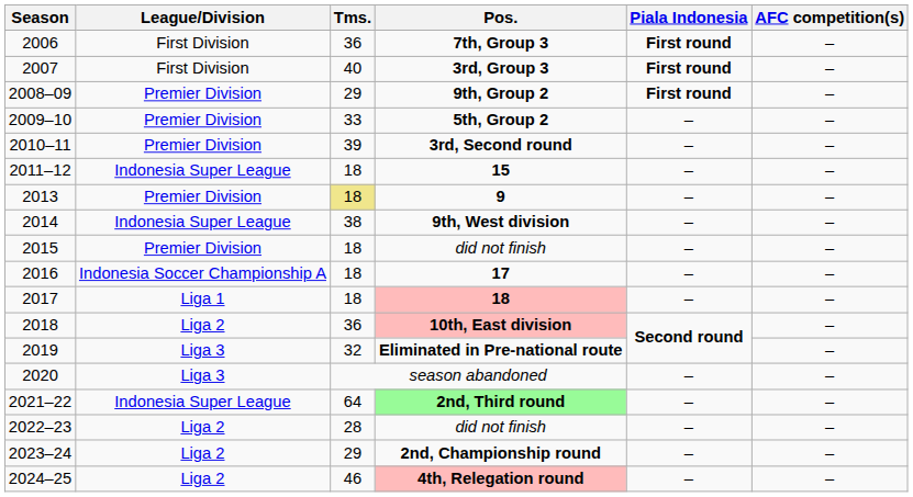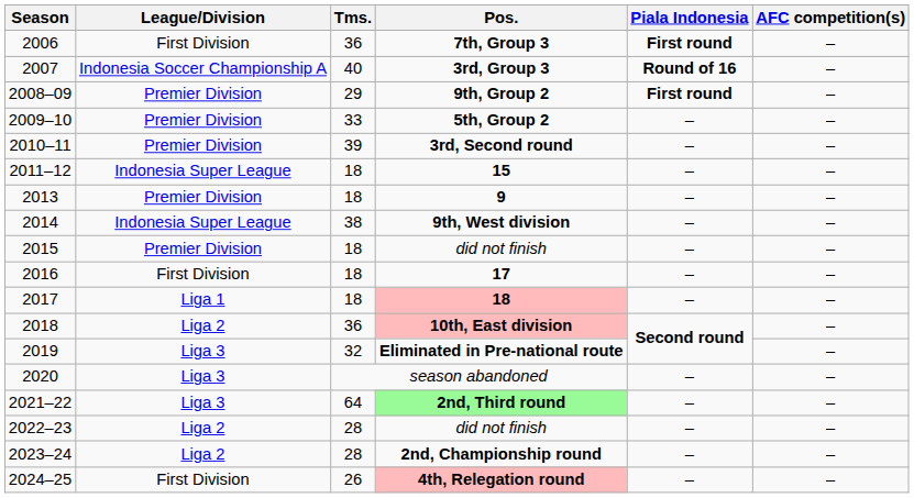3rd, Group 3 | League/Division: First Division -> Indonesia Soccer Championship A
3rd, Group 3 | Piala Indonesia: First round -> Round of 16
9 | Tms.: khaki background -> no background
17 | League/Division: Indonesia Soccer Championship A -> First Division
2nd, Third round | League/Division: Indonesia Super League -> Liga 3
2nd, Championship round | Tms.: 29 -> 28
4th, Relegation round | League/Division: Liga 2 -> First Division
4th, Relegation round | Tms.: 46 -> 26
